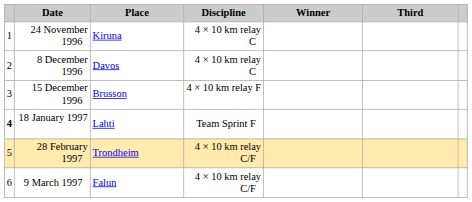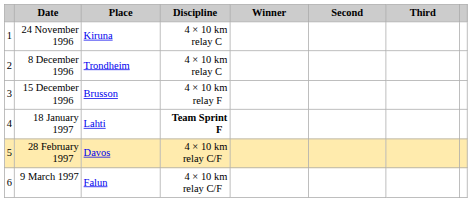+ column: Second
8 December 1996 | Place: Davos -> Trondheim
18 January 1997 | column 1: bold -> normal
18 January 1997 | Discipline: normal -> bold
28 February 1997 | Place: Trondheim -> Davos
